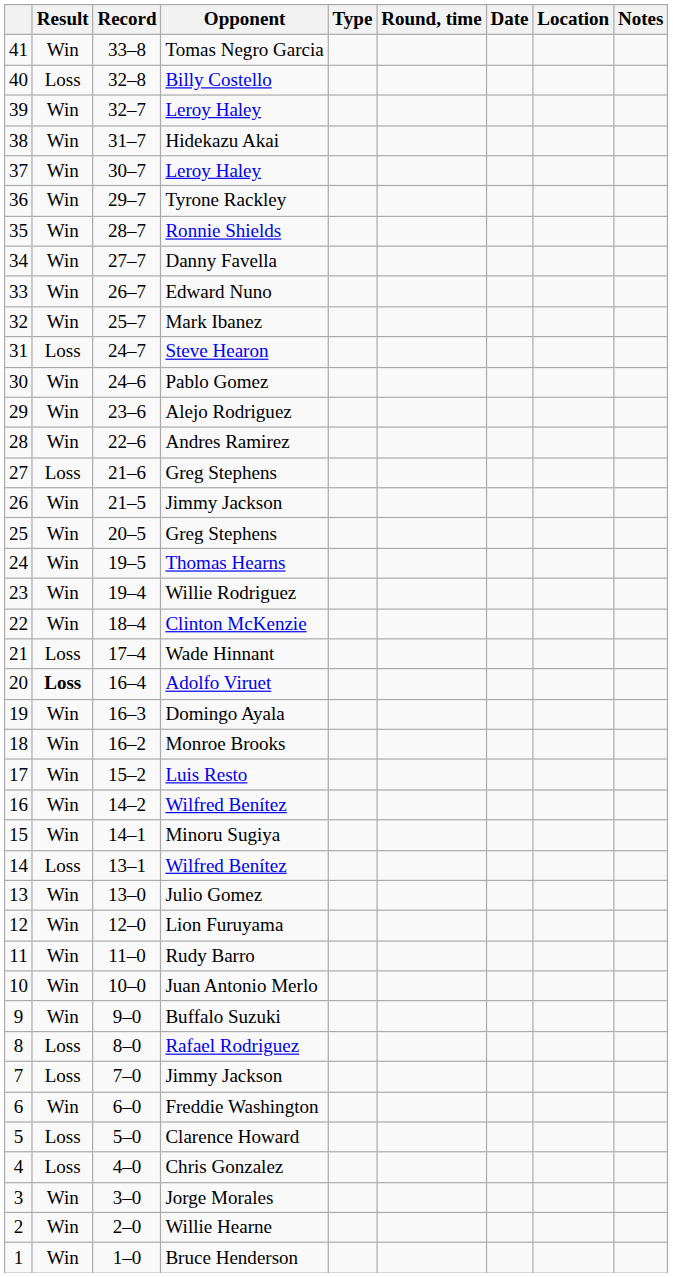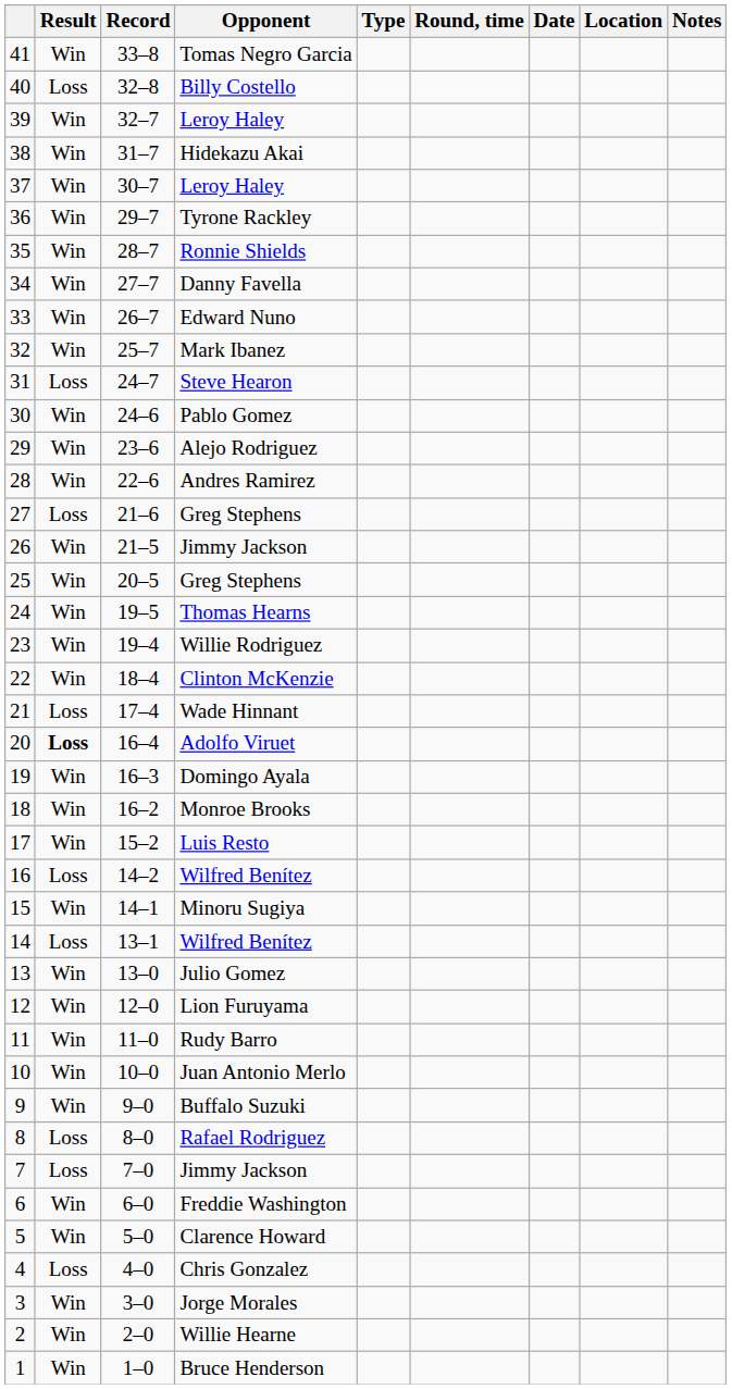16 / Wilfred Benítez | Result: Win -> Loss
Clarence Howard | Result: Loss -> Win
